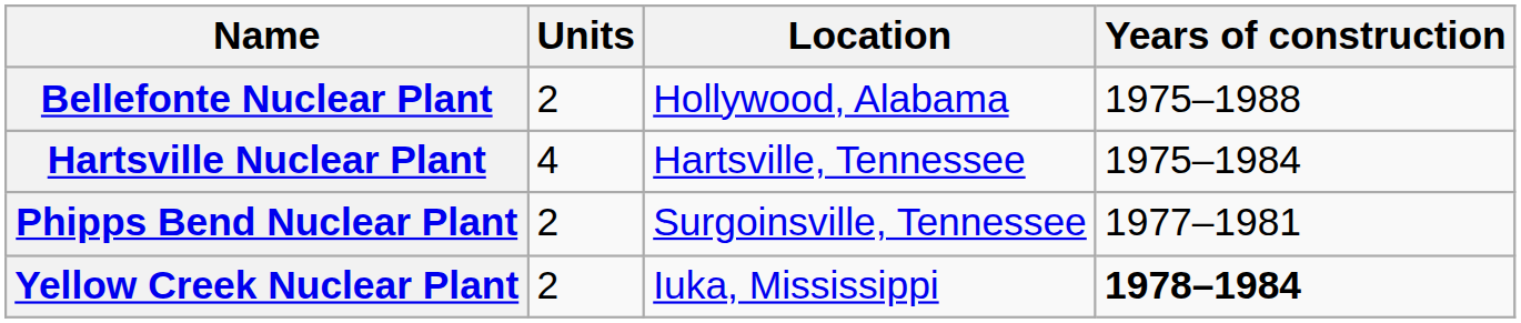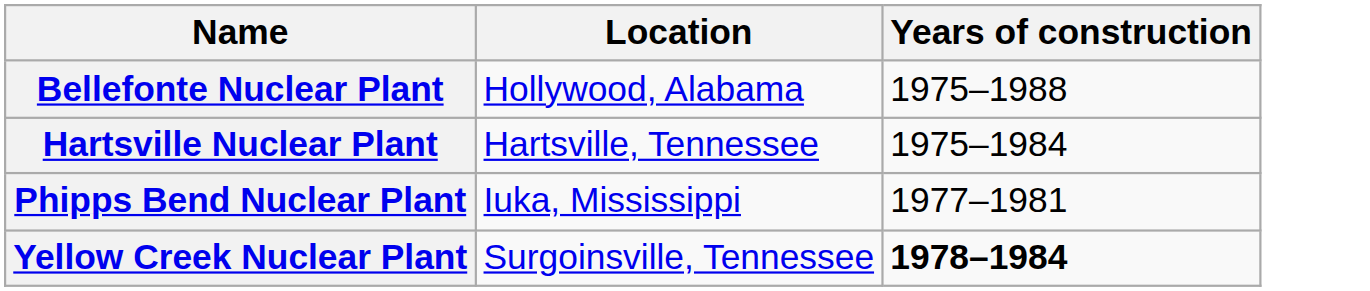- column: Units | 2 | 4 | 2 | 2
Phipps Bend Nuclear Plant | Location: Surgoinsville, Tennessee -> Iuka, Mississippi
Yellow Creek Nuclear Plant | Location: Iuka, Mississippi -> Surgoinsville, Tennessee
